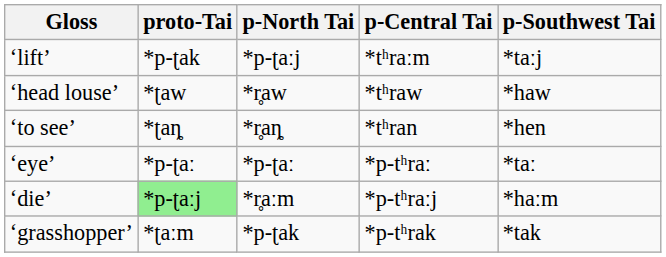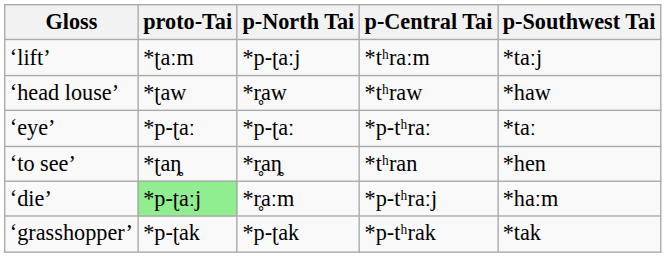‘lift’ | proto-Tai: *p-ʈak -> *ʈaːm
rows swapped: ‘to see’ <-> ‘eye’
‘grasshopper’ | proto-Tai: *ʈaːm -> *p-ʈak
